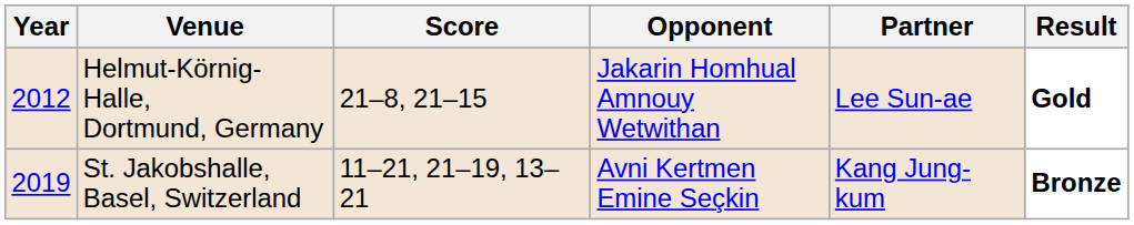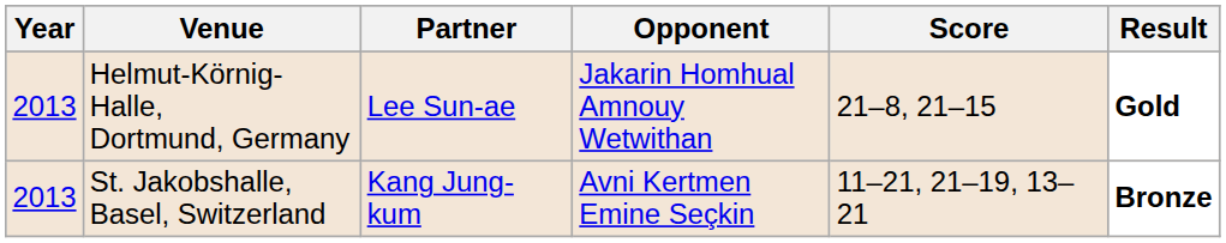columns swapped: Partner <-> Score
Helmut-Körnig-Halle, Dortmund, Germany | Year: 2012 -> 2013
St. Jakobshalle, Basel, Switzerland | Year: 2019 -> 2013
